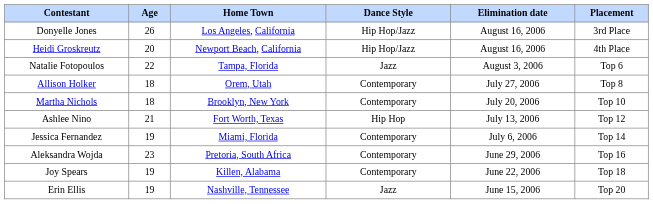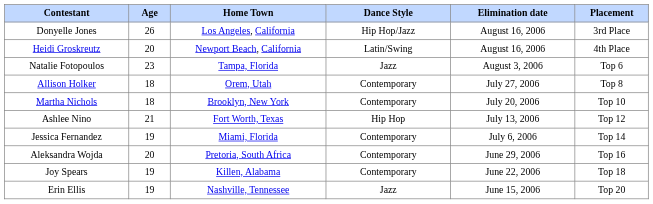Heidi Groskreutz | Dance Style: Hip Hop/Jazz -> Latin/Swing
Natalie Fotopoulos | Age: 22 -> 23
Aleksandra Wojda | Age: 23 -> 20
